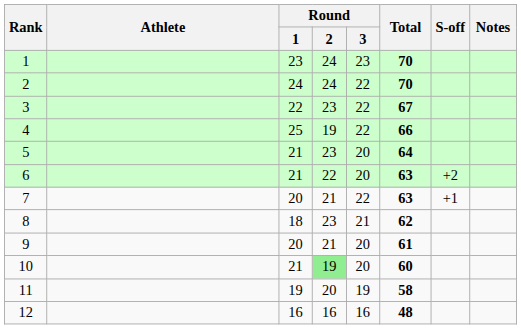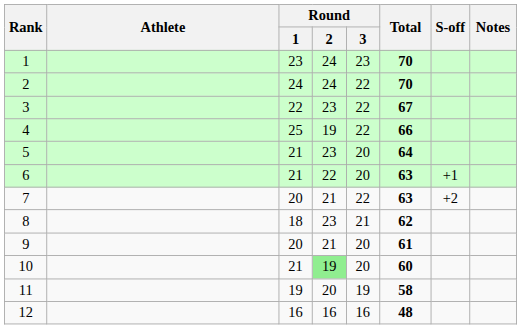6 | S-off: +2 -> +1
7 | S-off: +1 -> +2
